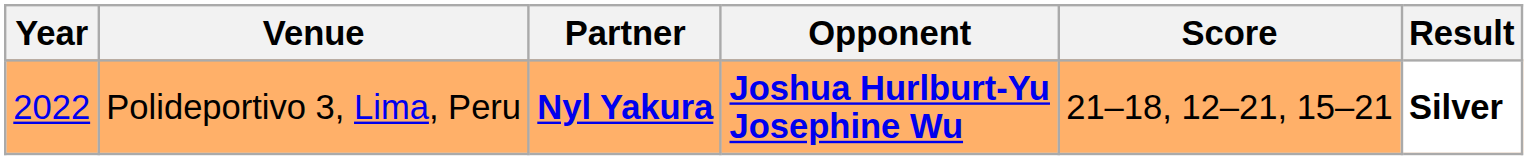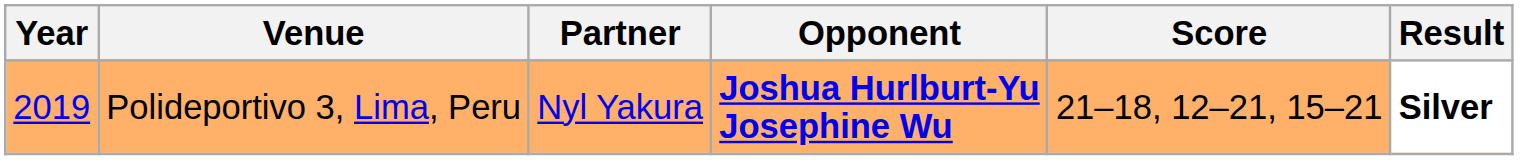Polideportivo 3, Lima, Peru | Year: 2022 -> 2019
Polideportivo 3, Lima, Peru | Partner: bold -> normal
